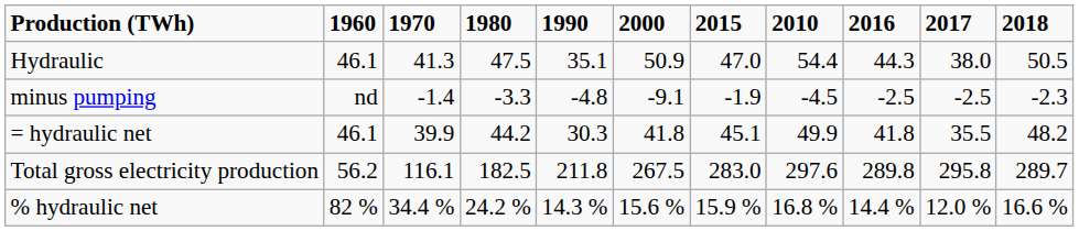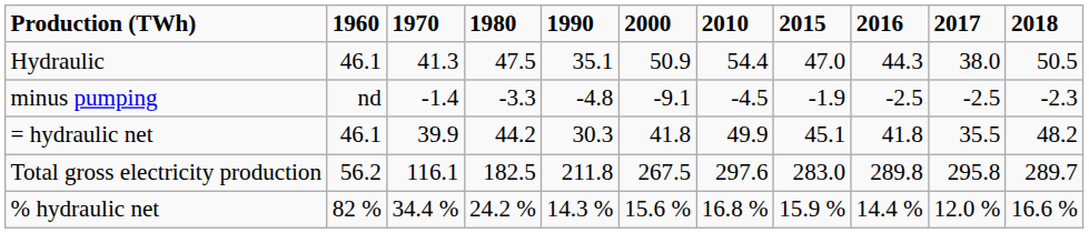columns swapped: 2010 <-> 2015
